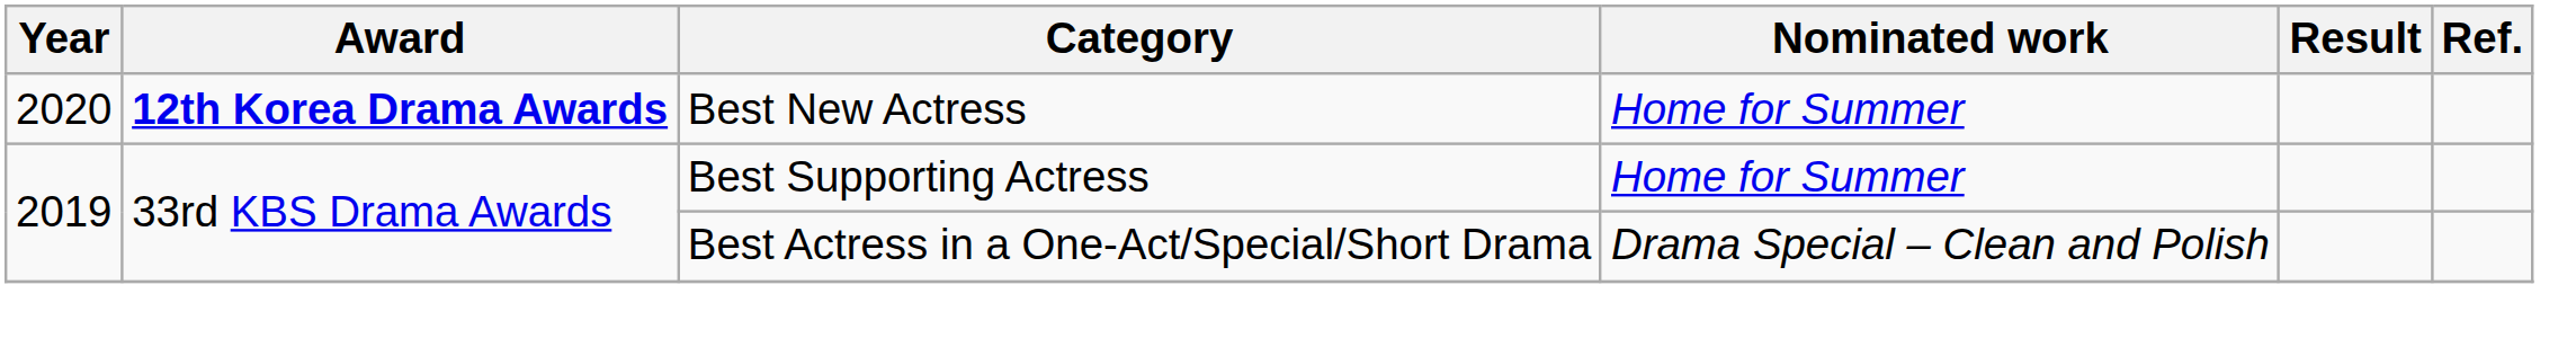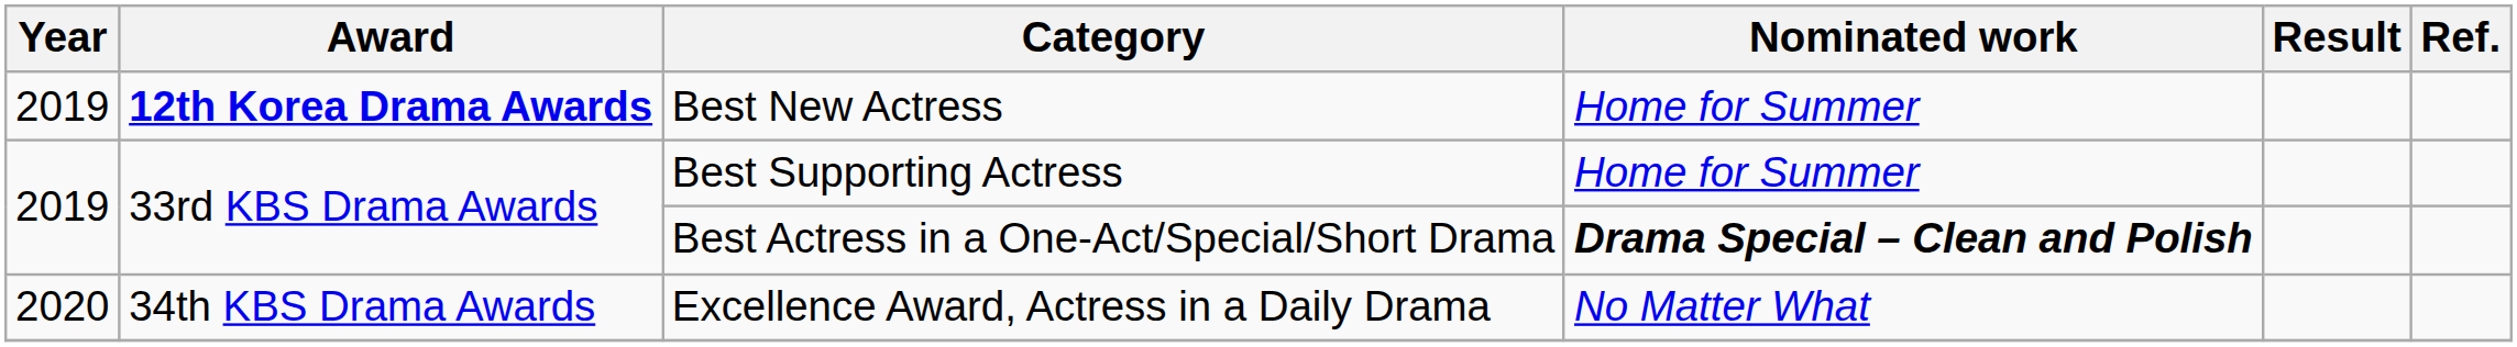Best New Actress | Year: 2020 -> 2019
Best Actress in a One-Act/Special/Short Drama | Nominated work: normal -> bold
+ row: 2020 | 34th KBS Drama Awards | Excellence Award, Actress in a Daily Drama | No Matter What
